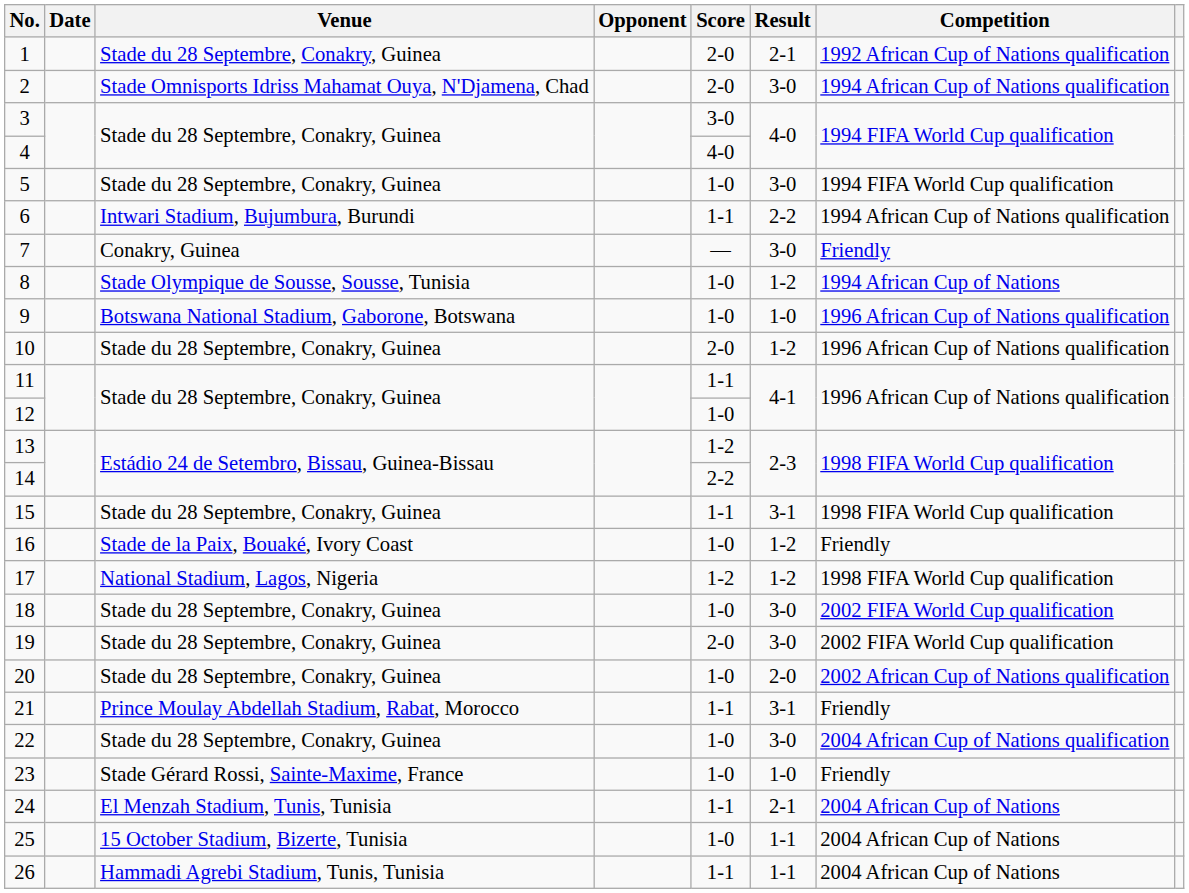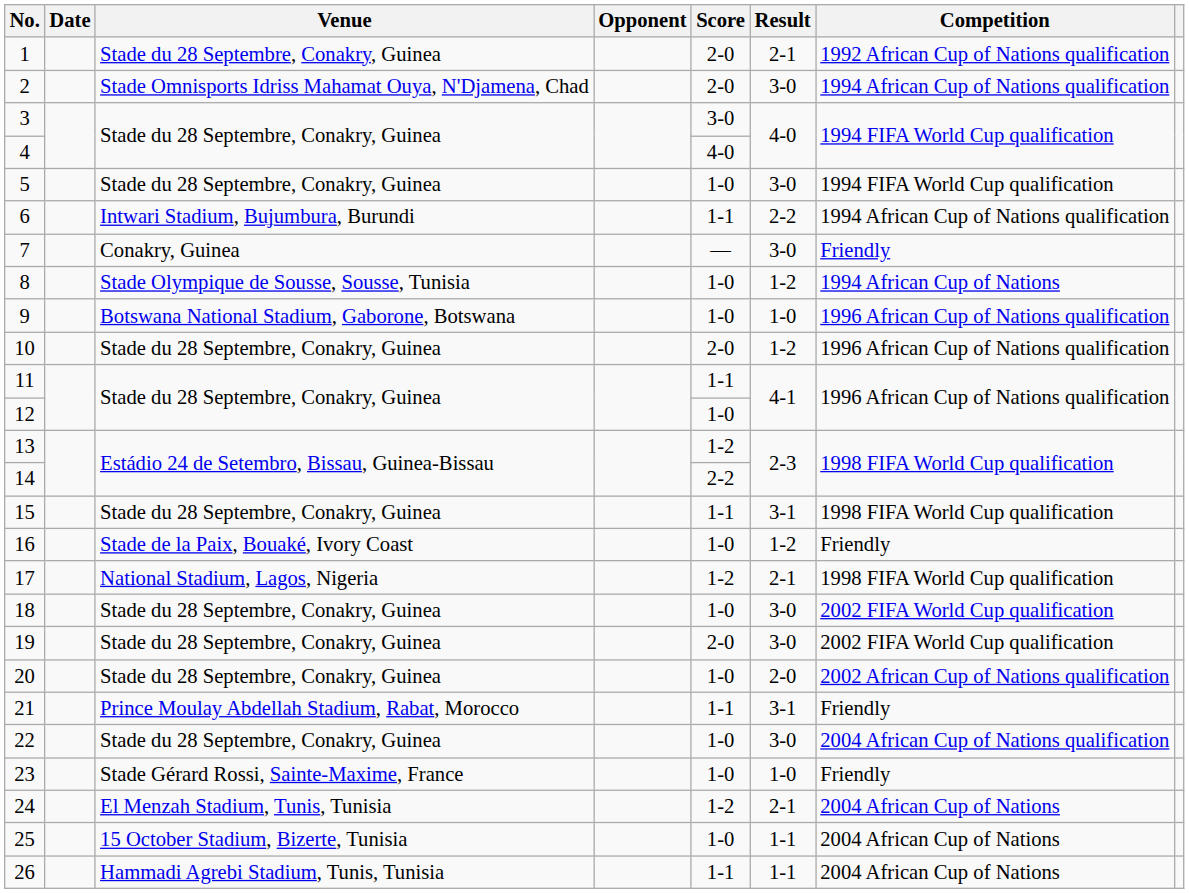17 | Result: 1-2 -> 2-1
24 | Score: 1-1 -> 1-2
